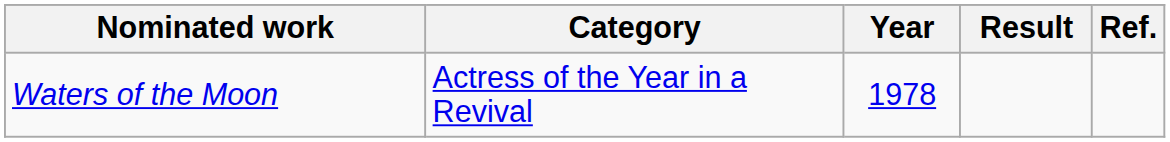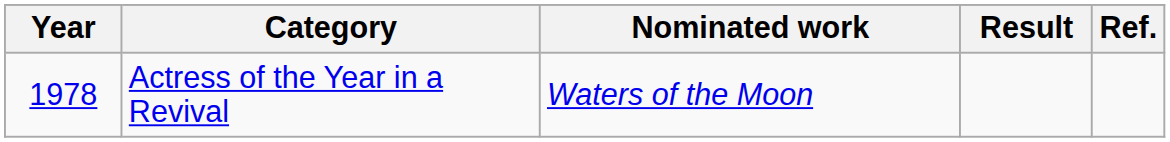columns swapped: Year <-> Nominated work
